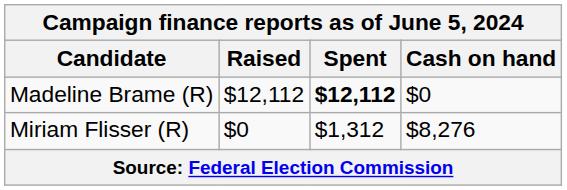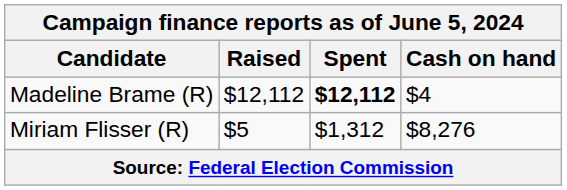Madeline Brame (R) | Cash on hand: $0 -> $4
Miriam Flisser (R) | Raised: $0 -> $5
